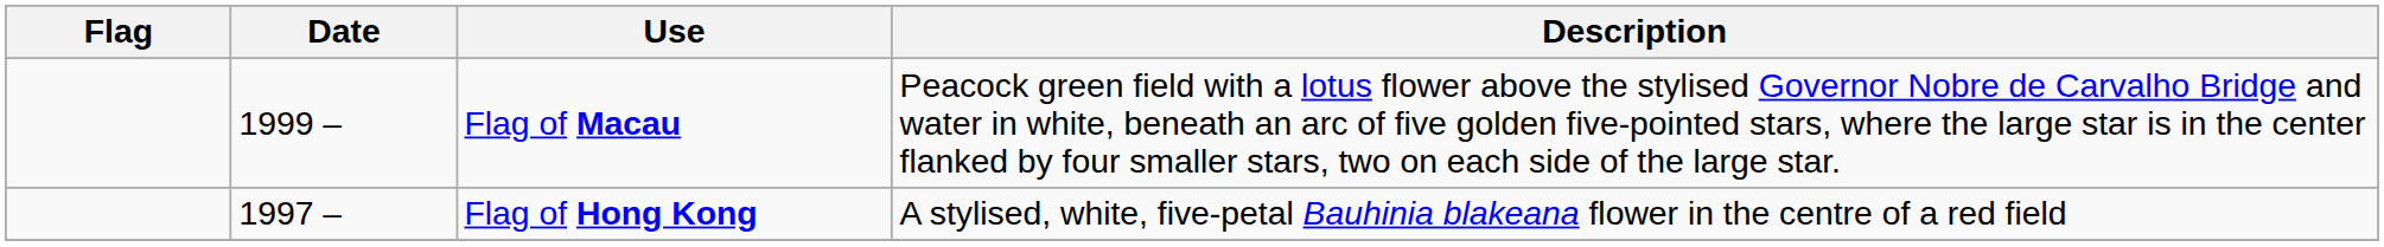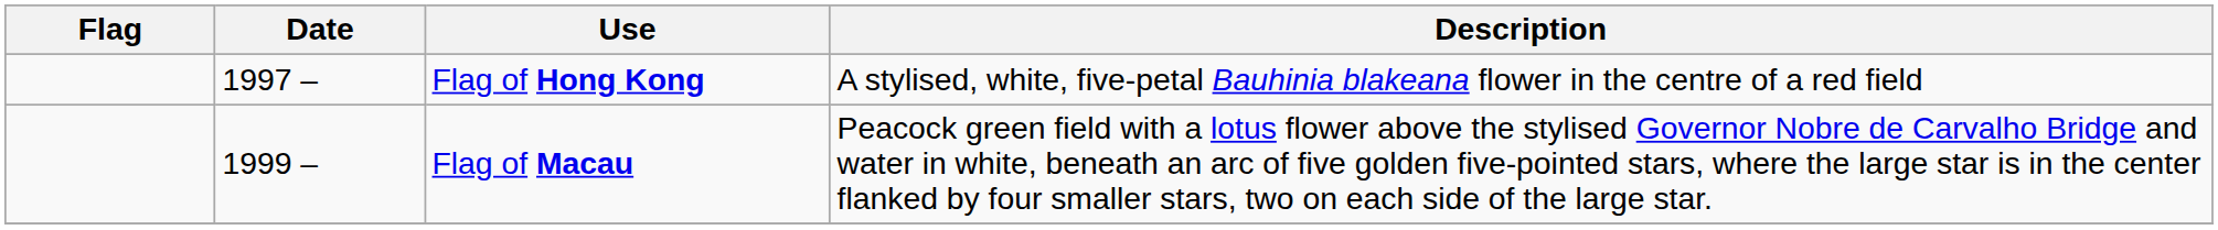rows swapped: Flag of Hong Kong <-> Flag of Macau
